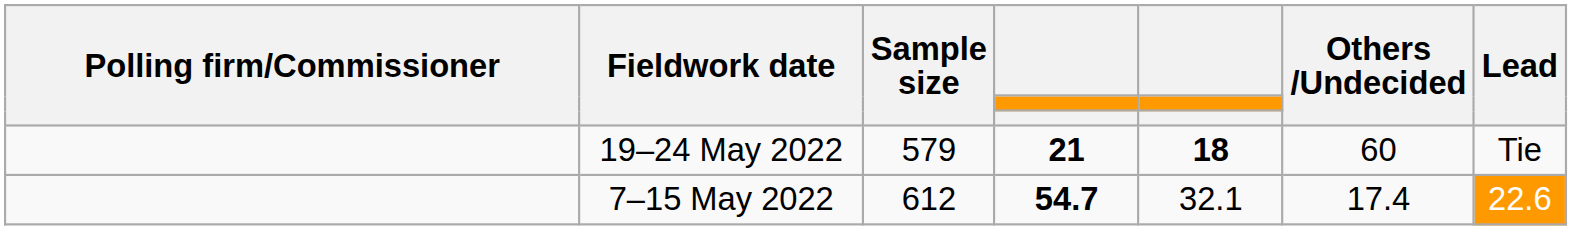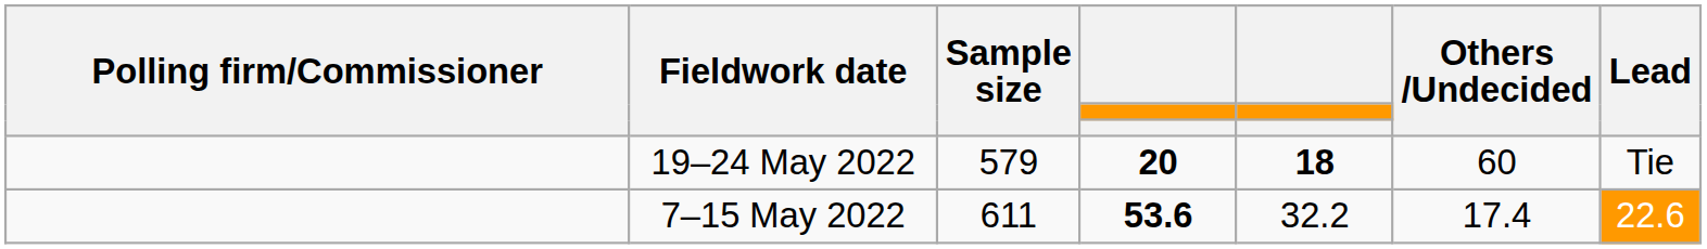19–24 May 2022 | column 4: 21 -> 20
7–15 May 2022 | Sample size: 612 -> 611
7–15 May 2022 | column 4: 54.7 -> 53.6
7–15 May 2022 | column 5: 32.1 -> 32.2
